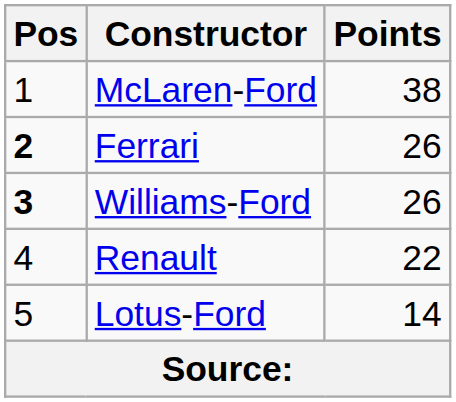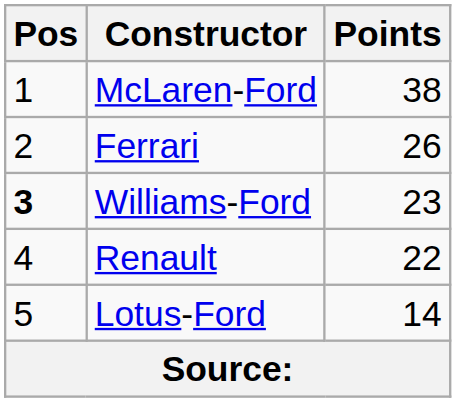Ferrari | Pos: bold -> normal
Williams-Ford | Points: 26 -> 23
